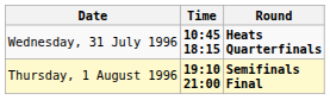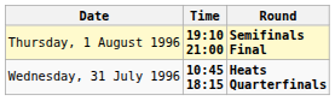rows swapped: Wednesday, 31 July 1996 <-> Thursday, 1 August 1996
